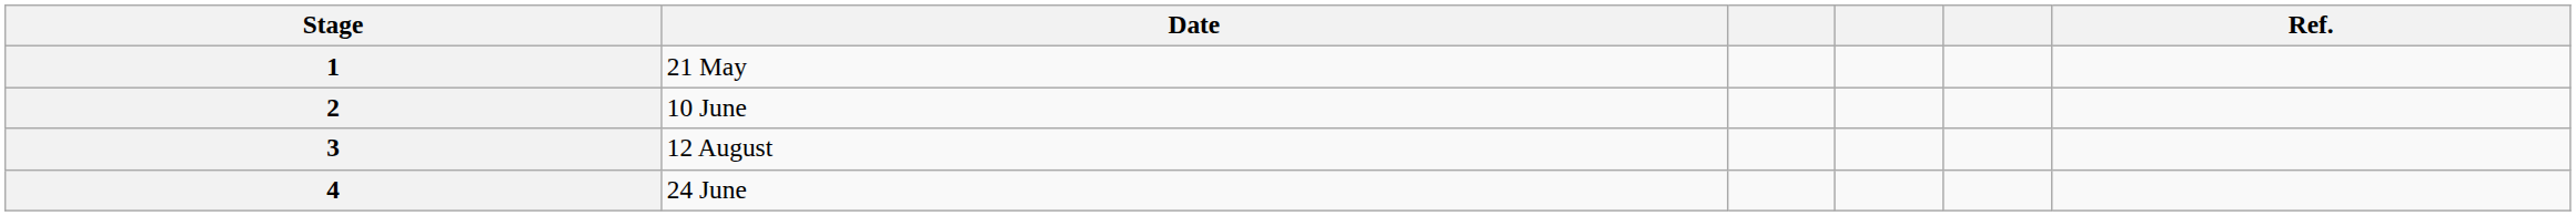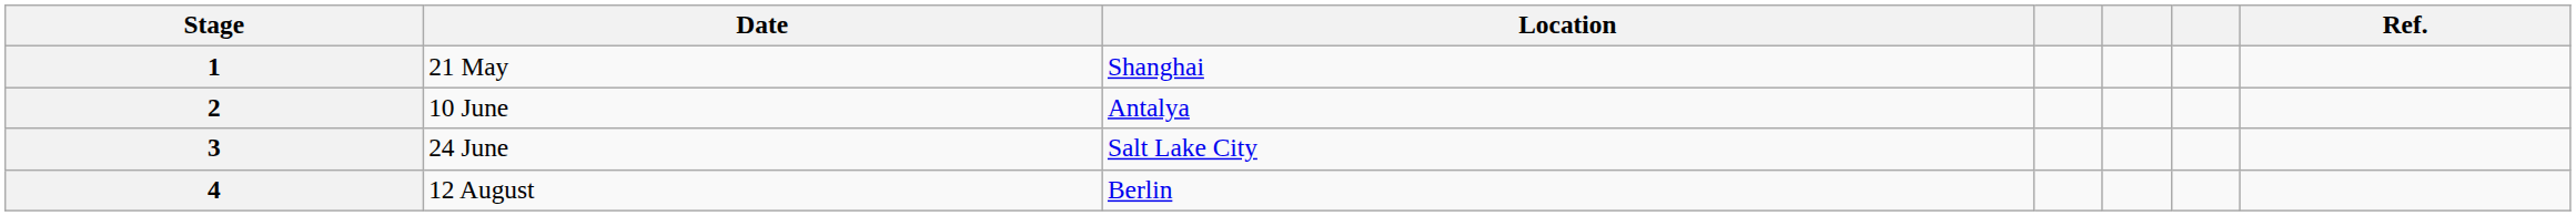+ column: Location | Shanghai | Antalya | Salt Lake City | Berlin
3 | Date: 12 August -> 24 June
4 | Date: 24 June -> 12 August
